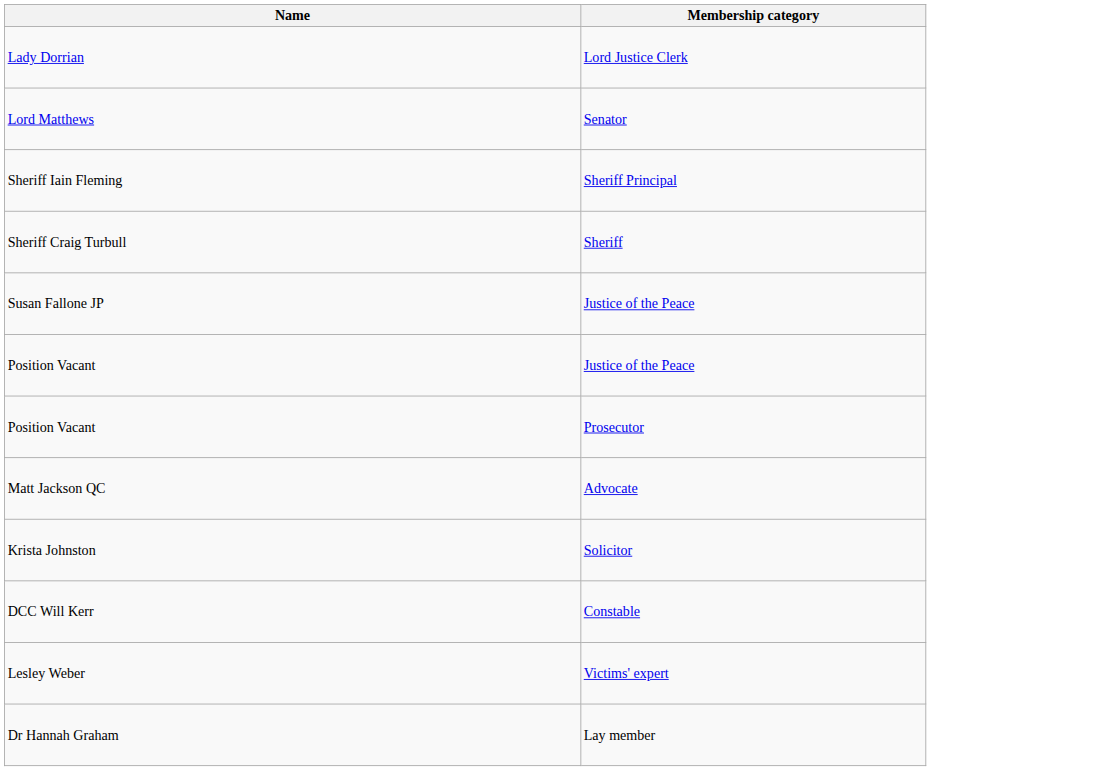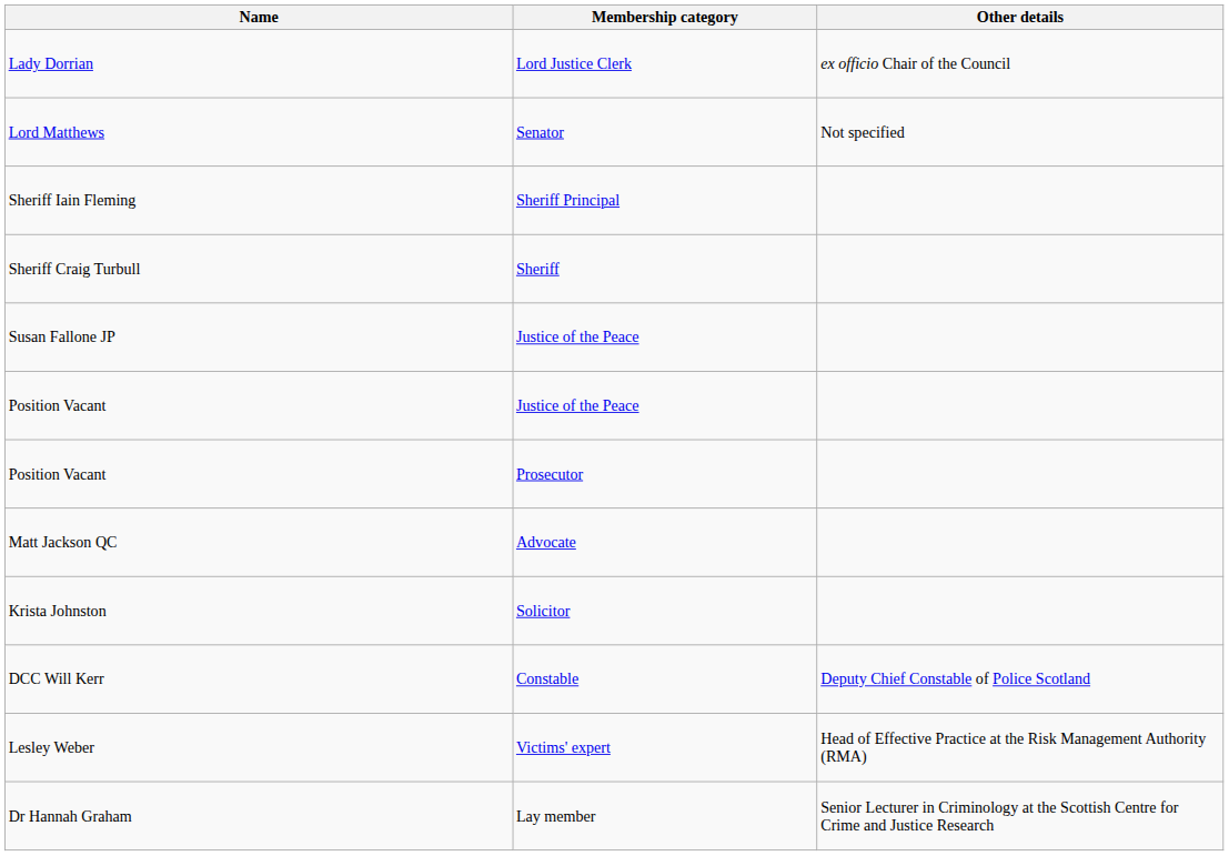+ column: Other details | ex officio Chair of the Council | Not specified | Deputy Chief Constable of Police Scotland | Head of Effective Practice at the Risk Management Authority (RMA) | Senior Lecturer in Criminology at the Scottish Centre for Crime and Justice Research
